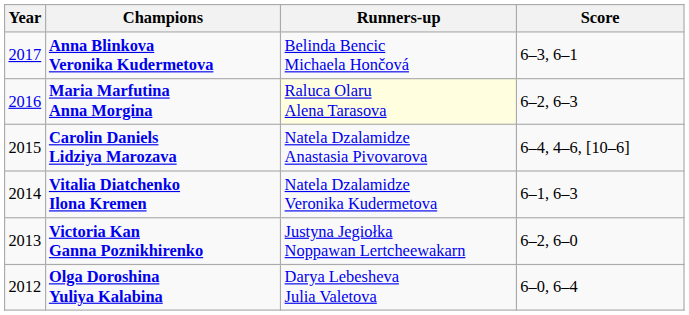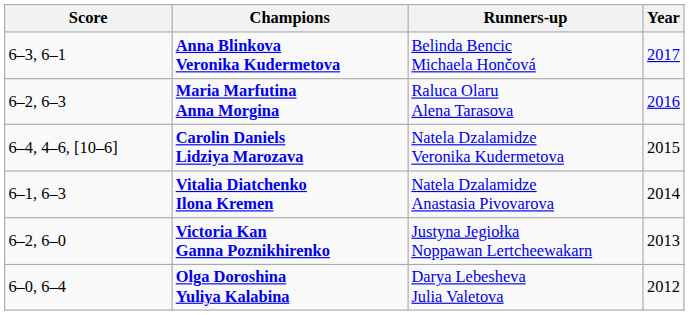columns swapped: Year <-> Score
Maria Marfutina Anna Morgina | Runners-up: lightyellow background -> no background
Carolin Daniels Lidziya Marozava | Runners-up: Natela Dzalamidze Anastasia Pivovarova -> Natela Dzalamidze Veronika Kudermetova
Vitalia Diatchenko Ilona Kremen | Runners-up: Natela Dzalamidze Veronika Kudermetova -> Natela Dzalamidze Anastasia Pivovarova
